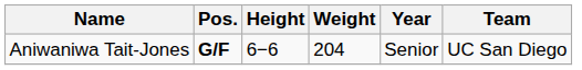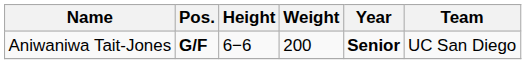Aniwaniwa Tait-Jones | Weight: 204 -> 200
Aniwaniwa Tait-Jones | Year: normal -> bold
